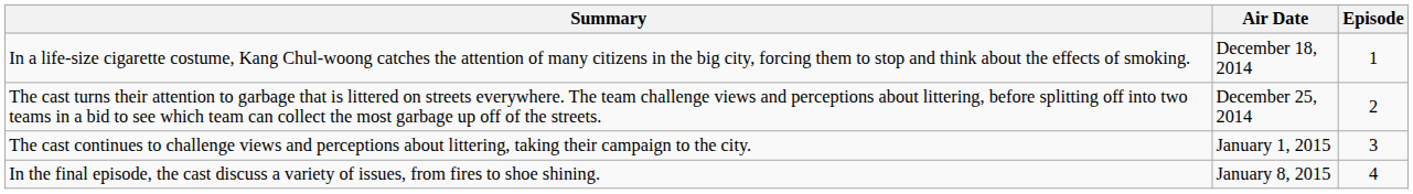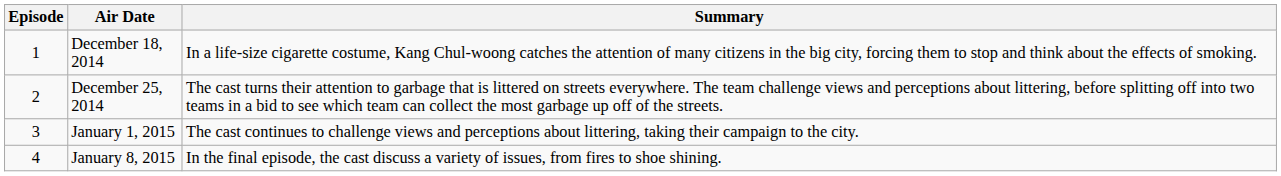columns swapped: Episode <-> Summary
